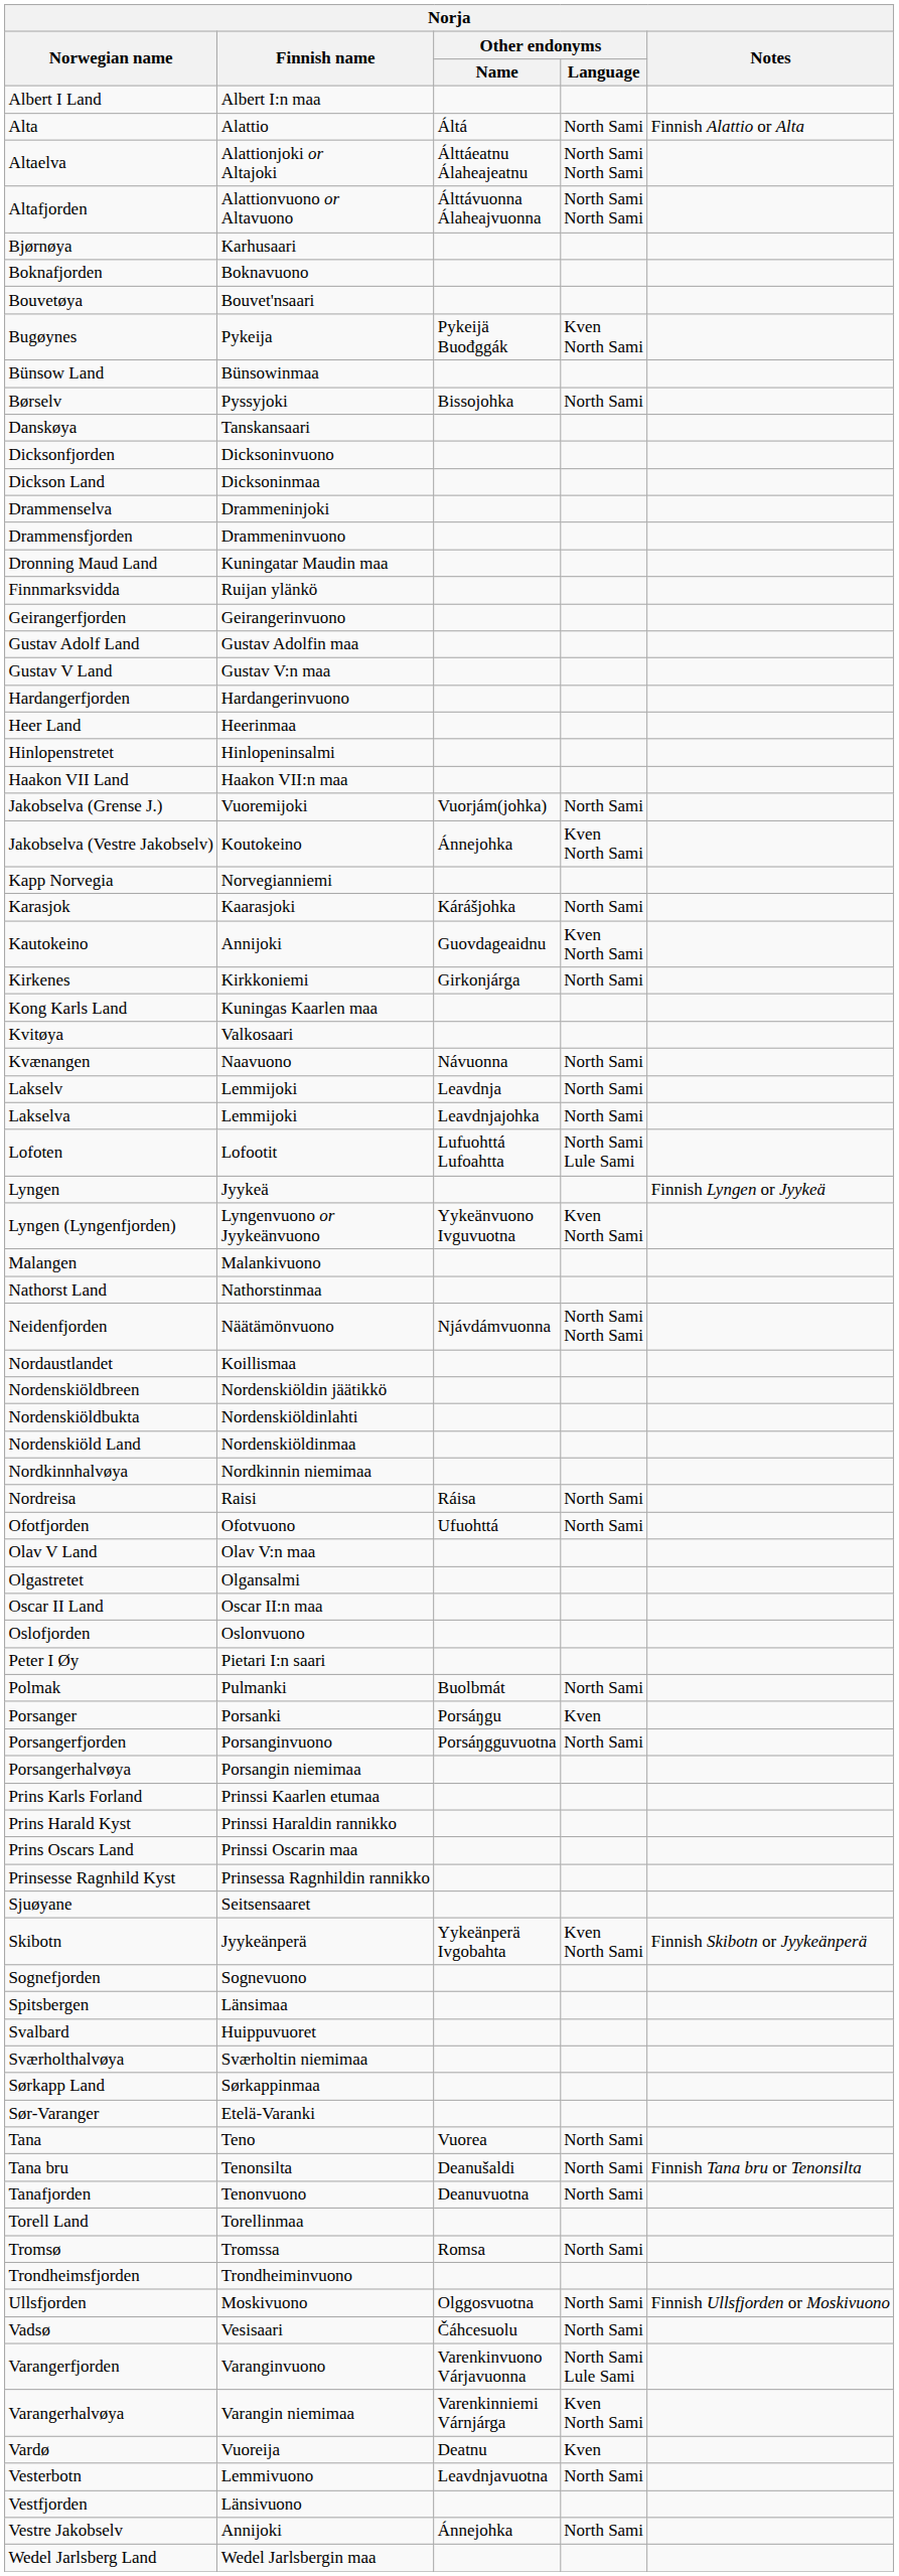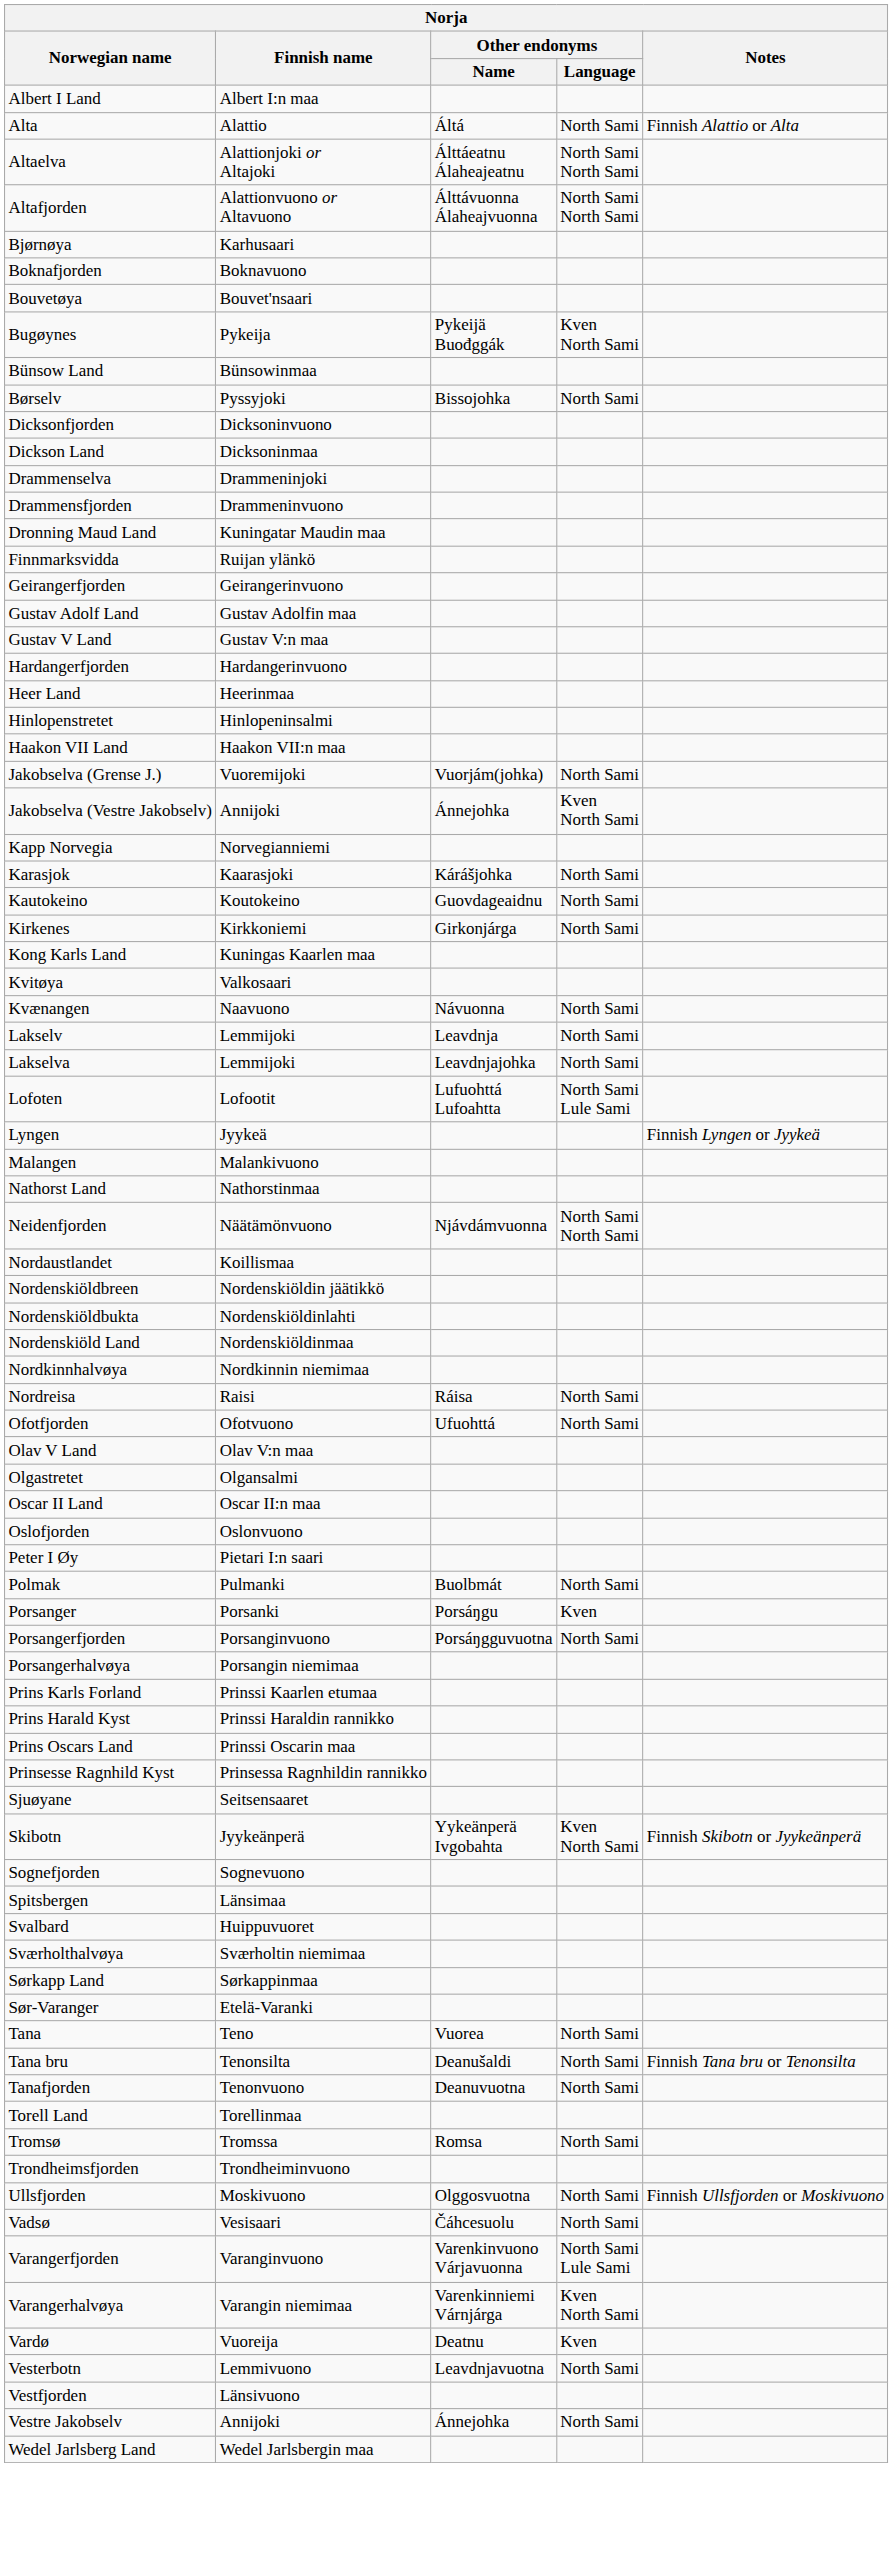- row: Danskøya | Tanskansaari
Jakobselva (Vestre Jakobselv) | Finnish name: Koutokeino -> Annijoki
Kautokeino | Finnish name: Annijoki -> Koutokeino
Kautokeino | Other endonyms / Language: Kven North Sami -> North Sami
- row: Lyngen (Lyngenfjorden) | Lyngenvuono or Jyykeänvuono | Yykeänvuono Ivguvuotna | Kven North Sami
